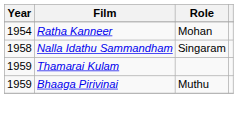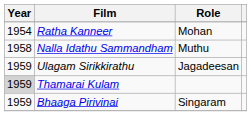Nalla Idathu Sammandham | Role: Singaram -> Muthu
+ row: 1959 | Ulagam Sirikkirathu | Jagadeesan
Thamarai Kulam | Year: no background -> lightgrey background
Bhaaga Pirivinai | Role: Muthu -> Singaram
